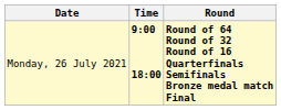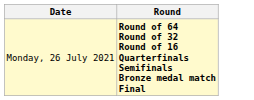- column: Time | 9:00 18:00
